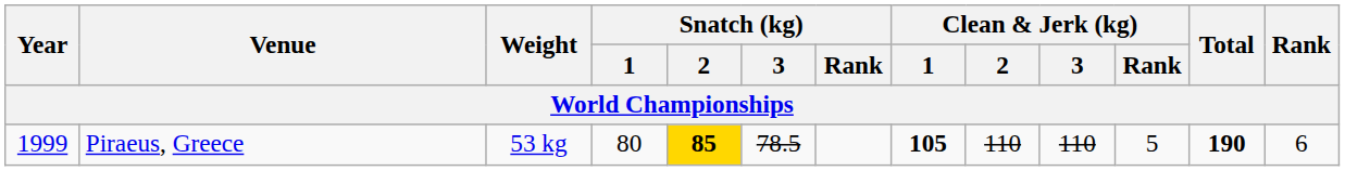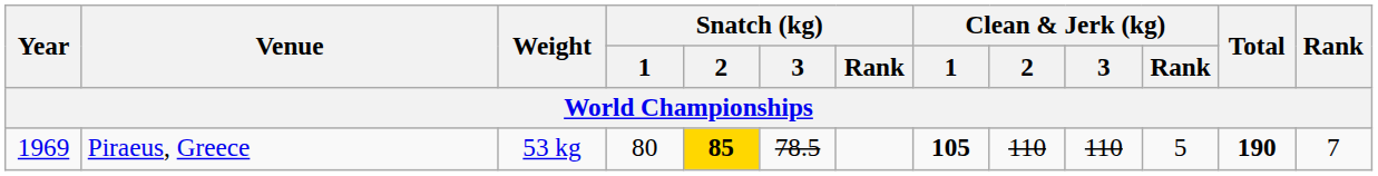Piraeus, Greece | Year: 1999 -> 1969
Piraeus, Greece | Rank: 6 -> 7
